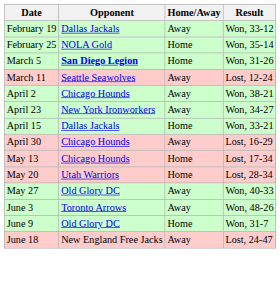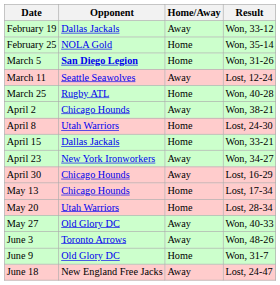+ row: March 25 | Rugby ATL | Home | Won, 40-28
+ row: April 8 | Utah Warriors | Home | Lost, 24-30
rows swapped: April 15 <-> April 23
